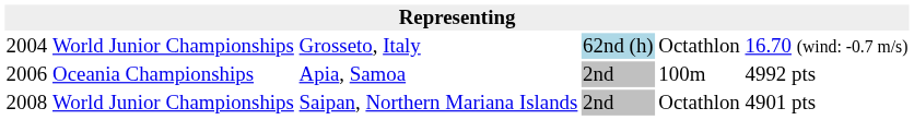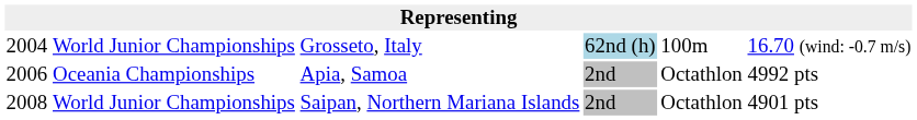Grosseto, Italy | column 5: Octathlon -> 100m
Apia, Samoa | column 5: 100m -> Octathlon
